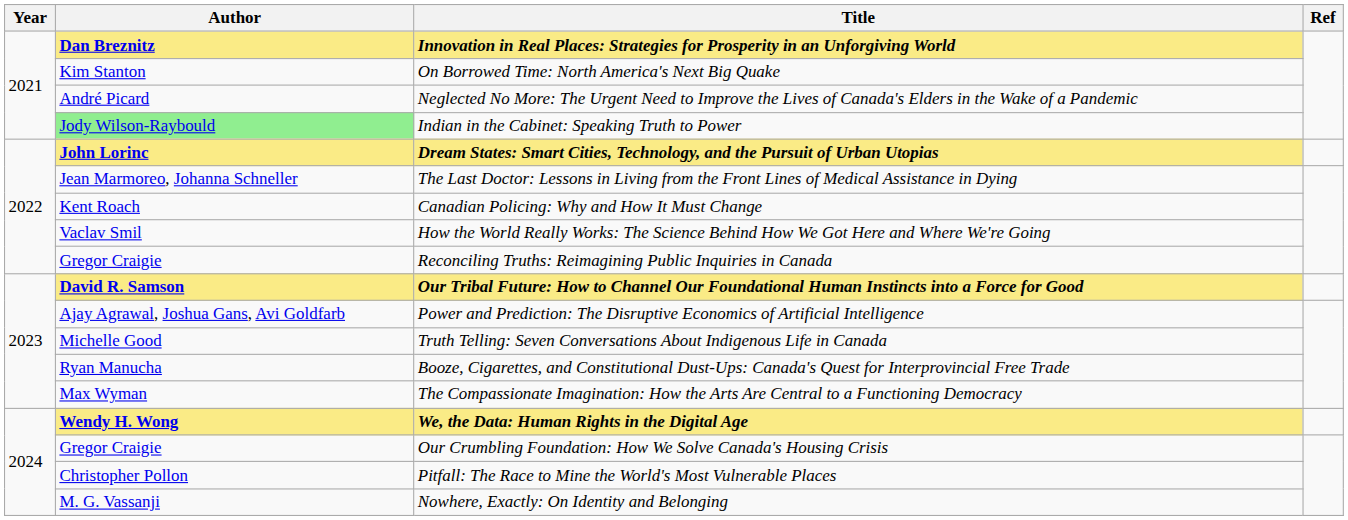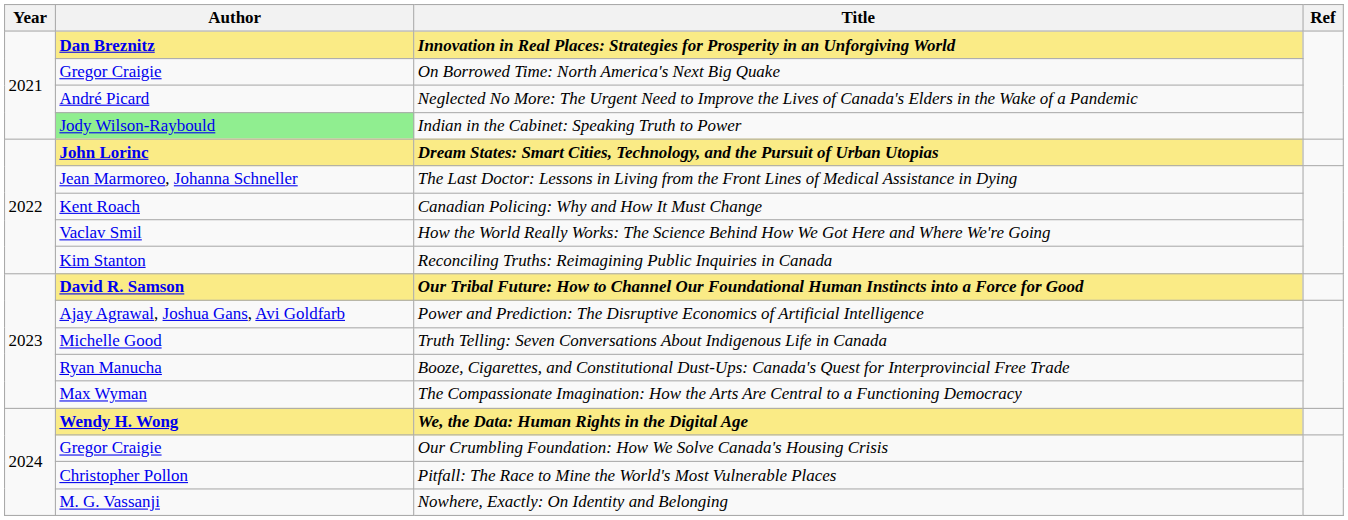On Borrowed Time: North America's Next Big Quake | Author: Kim Stanton -> Gregor Craigie
Reconciling Truths: Reimagining Public Inquiries in Canada | Author: Gregor Craigie -> Kim Stanton
